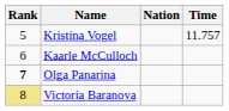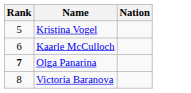- column: Time | 11.757
Victoria Baranova | Rank: khaki background -> no background
